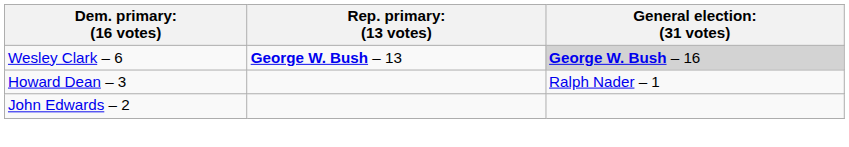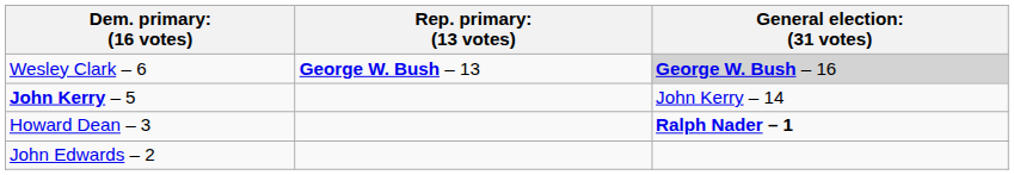+ row: John Kerry – 5 | John Kerry – 14
Howard Dean – 3 | column 3: normal -> bold
